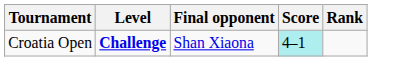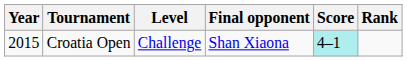+ column: Year | 2015
Croatia Open | Level: bold -> normal
